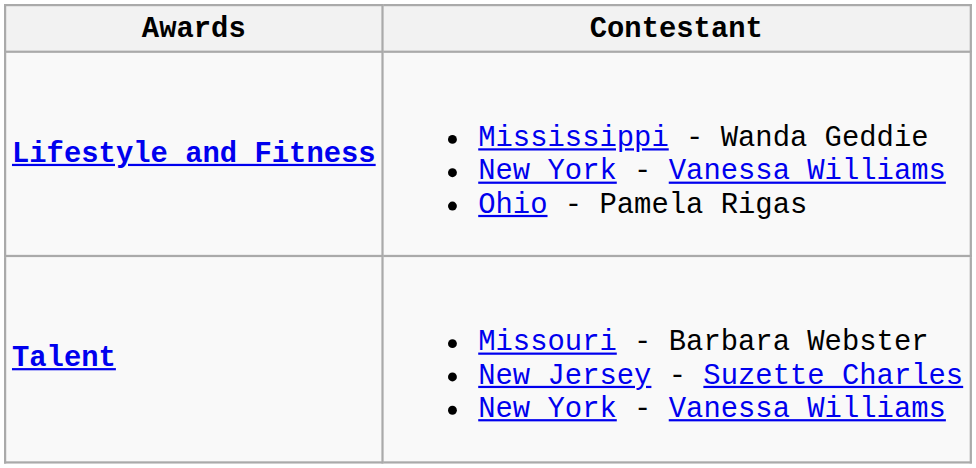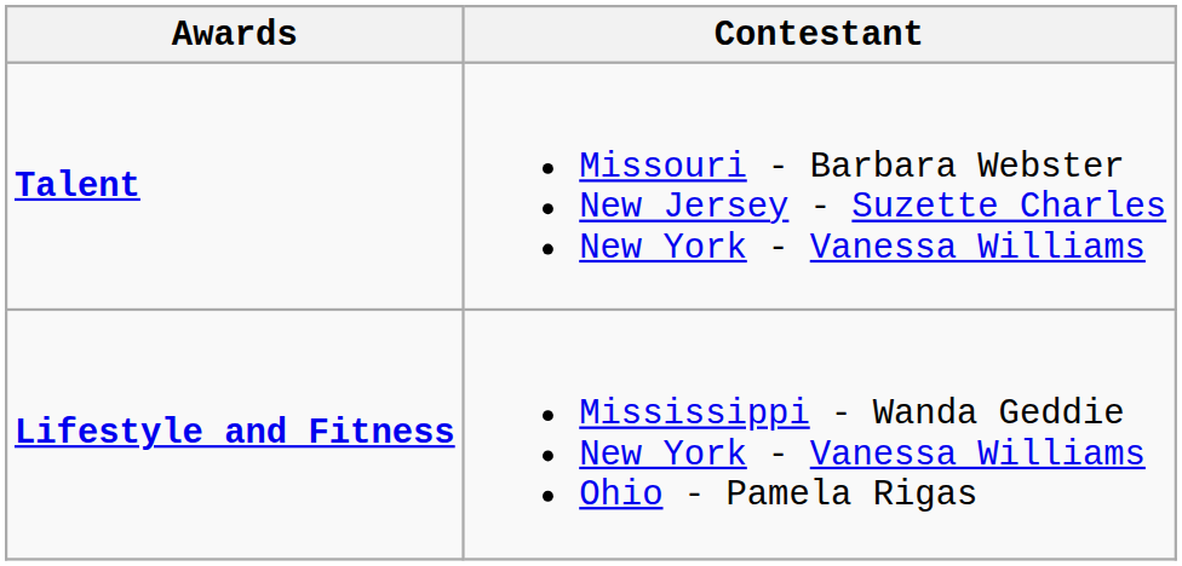rows swapped: Lifestyle and Fitness <-> Talent
